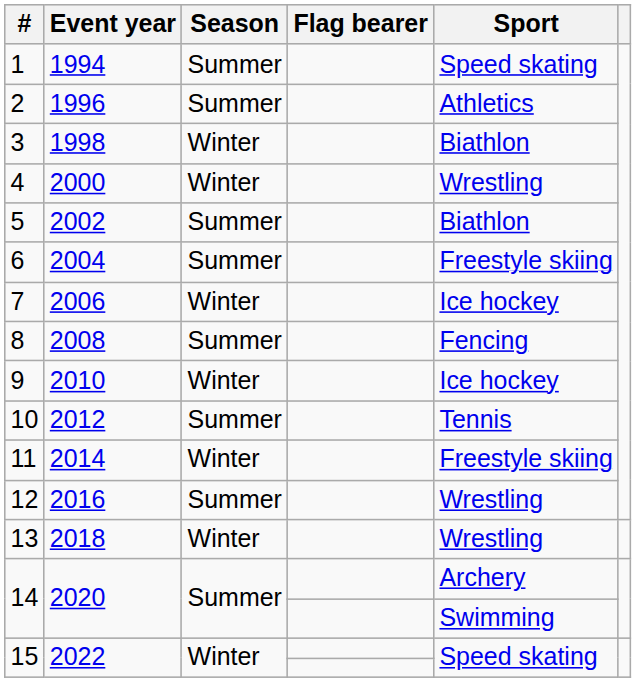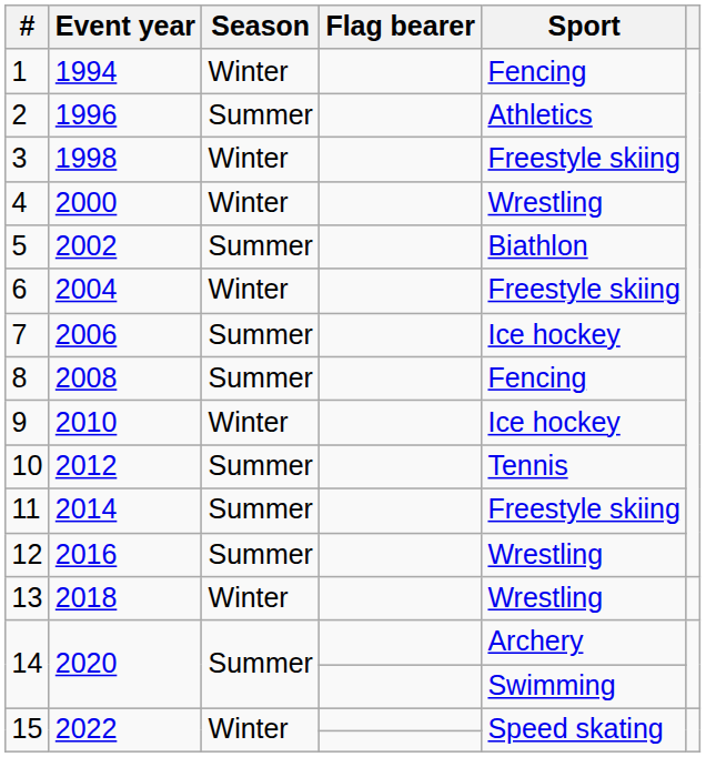1 | Season: Summer -> Winter
1 | Sport: Speed skating -> Fencing
3 | Sport: Biathlon -> Freestyle skiing
6 | Season: Summer -> Winter
7 | Season: Winter -> Summer
11 | Season: Winter -> Summer
